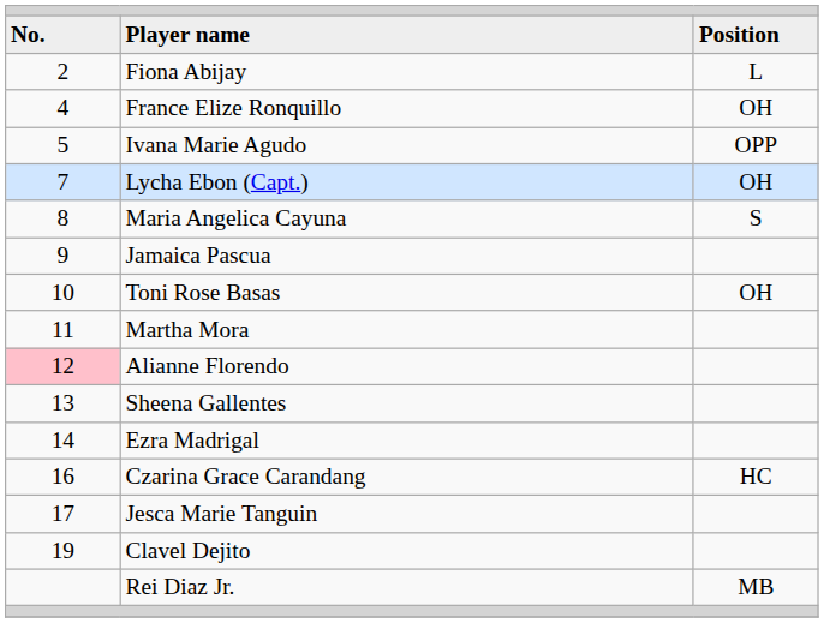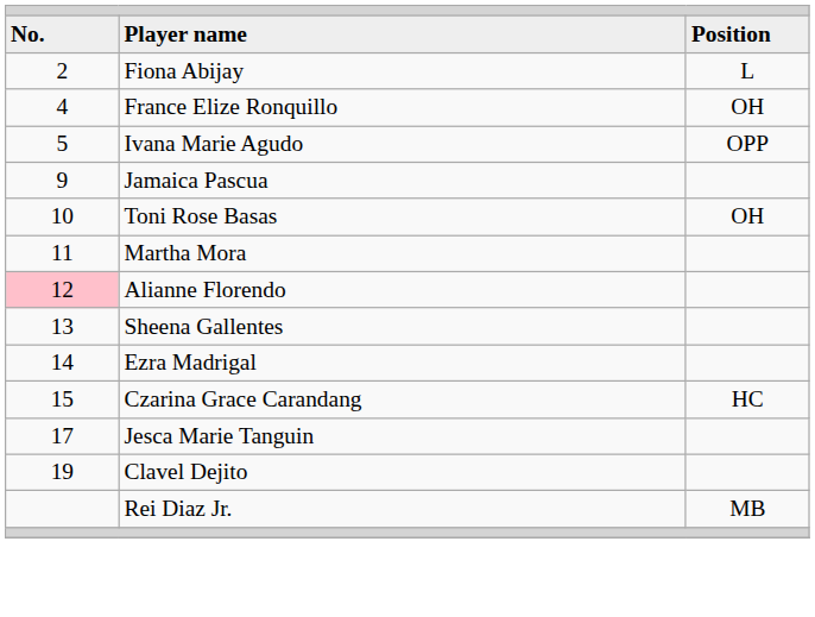- row: 7 | Lycha Ebon (Capt.) | OH
- row: 8 | Maria Angelica Cayuna | S
Czarina Grace Carandang | column 1: 16 -> 15
